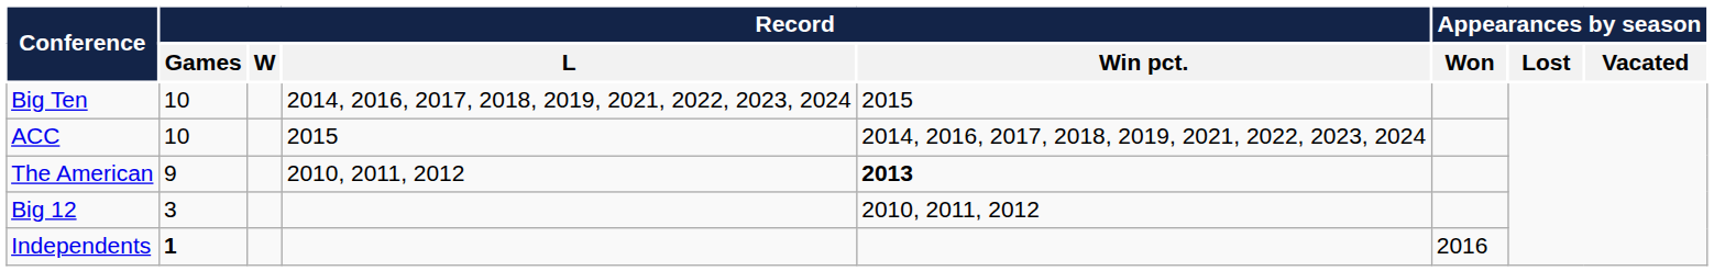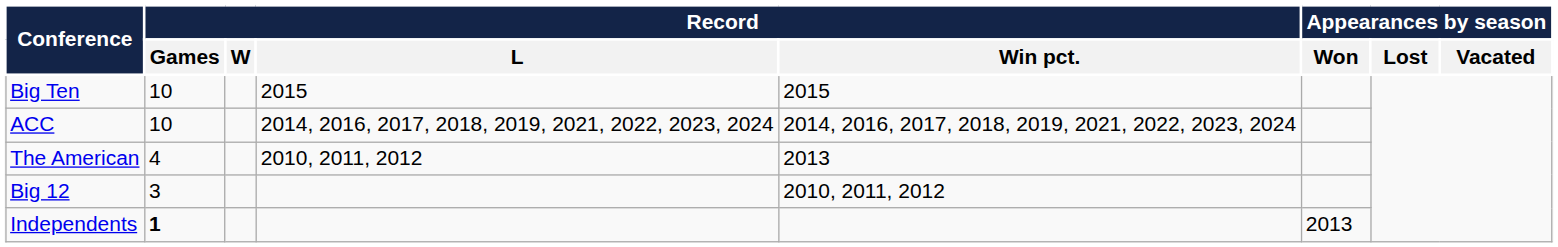Big Ten | Record / L: 2014, 2016, 2017, 2018, 2019, 2021, 2022, 2023, 2024 -> 2015
ACC | Record / L: 2015 -> 2014, 2016, 2017, 2018, 2019, 2021, 2022, 2023, 2024
The American | Record / Games: 9 -> 4
The American | Record / Win pct.: bold -> normal
Independents | Appearances by season / Won: 2016 -> 2013
